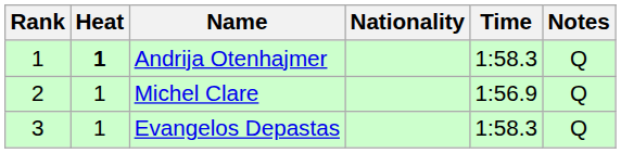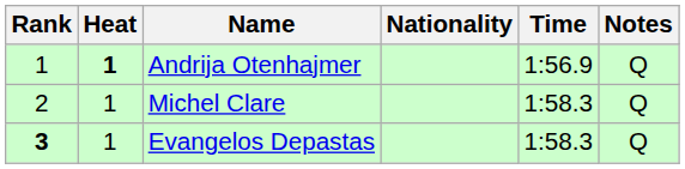Andrija Otenhajmer | Time: 1:58.3 -> 1:56.9
Michel Clare | Time: 1:56.9 -> 1:58.3
Evangelos Depastas | Rank: normal -> bold
